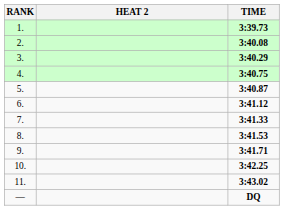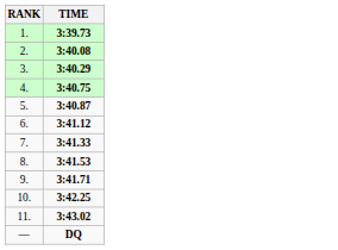- column: HEAT 2
